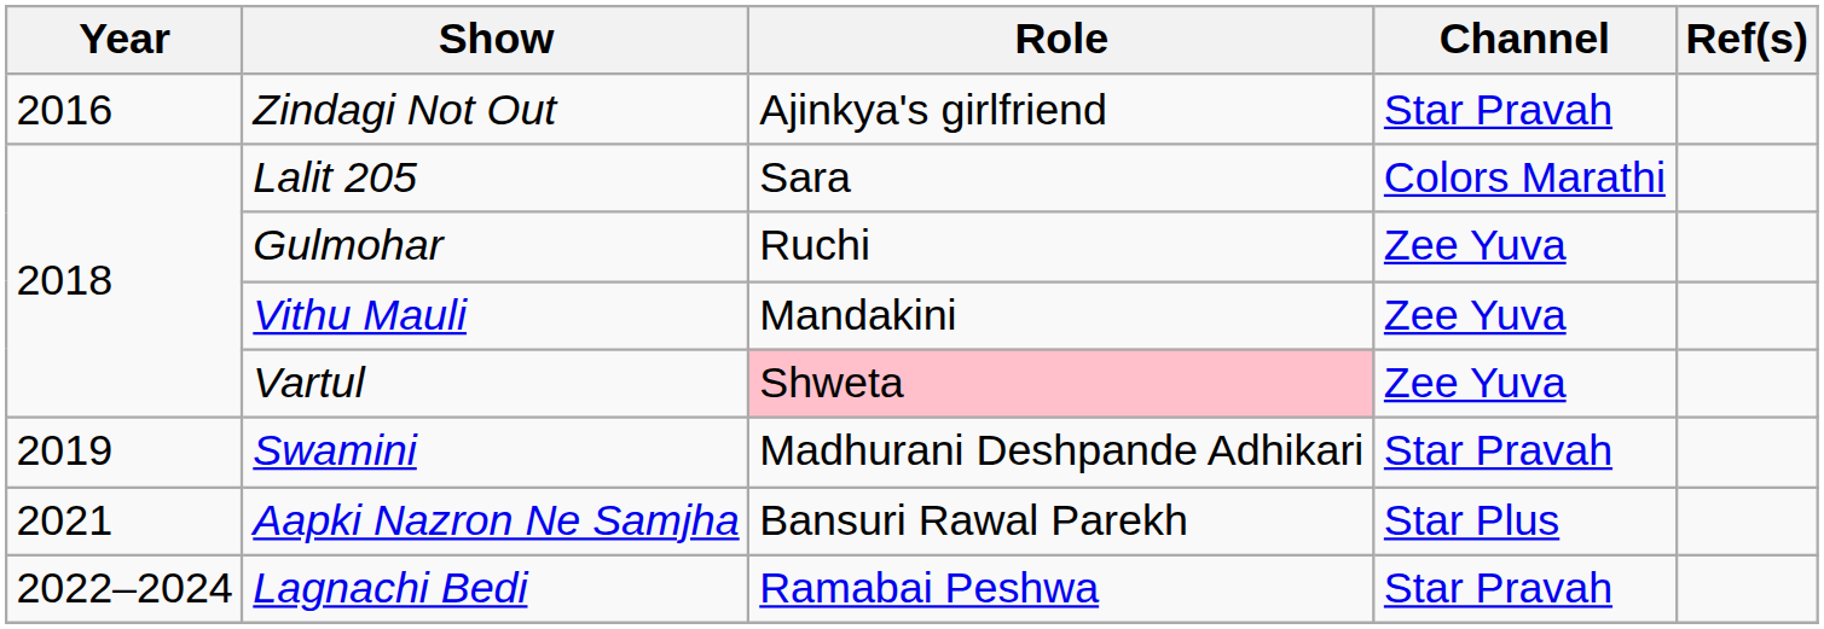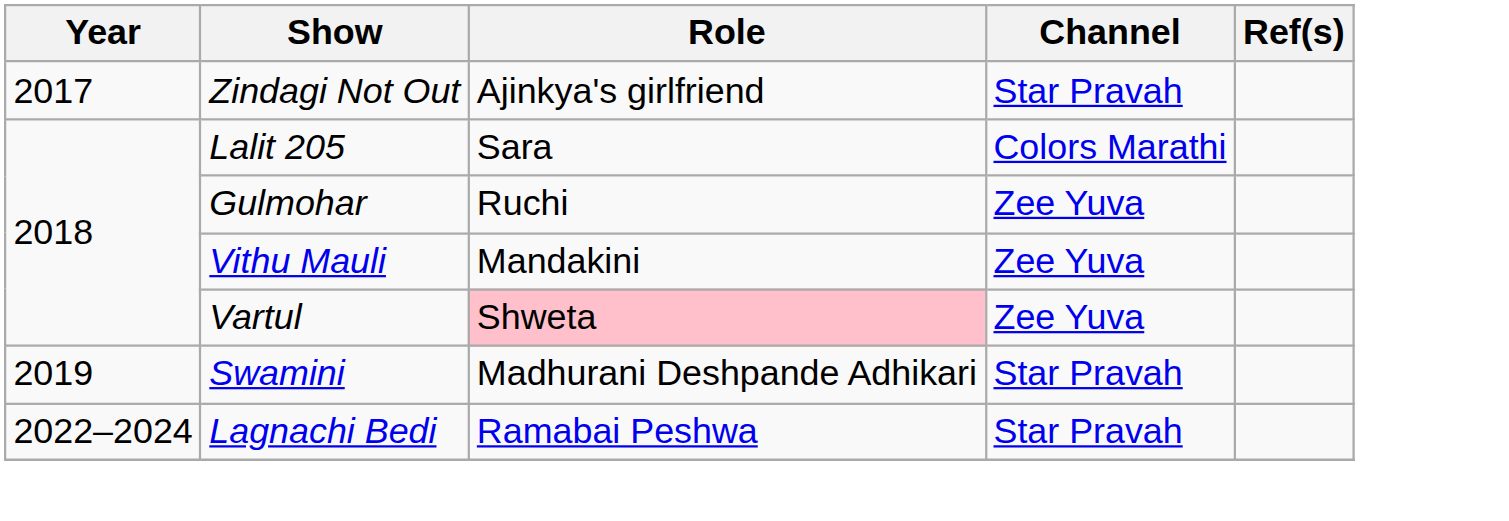Zindagi Not Out | Year: 2016 -> 2017
- row: 2021 | Aapki Nazron Ne Samjha | Bansuri Rawal Parekh | Star Plus
